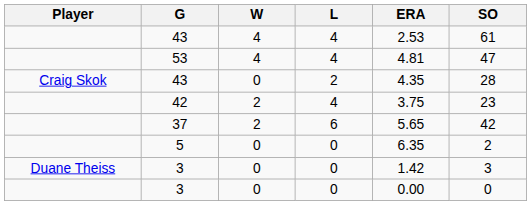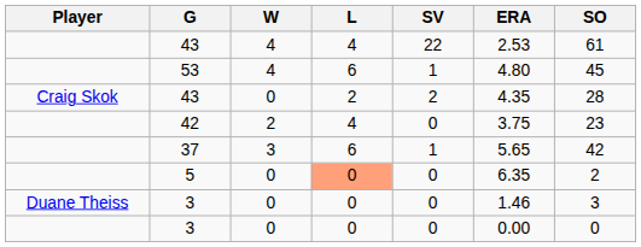+ column: SV | 22 | 1 | 2 | 0 | 1 | 0 | 0 | 0
53 | L: 4 -> 6
53 | ERA: 4.81 -> 4.80
53 | SO: 47 -> 45
37 | W: 2 -> 3
5 | L: no background -> lightsalmon background
Duane Theiss / 3 | ERA: 1.42 -> 1.46
